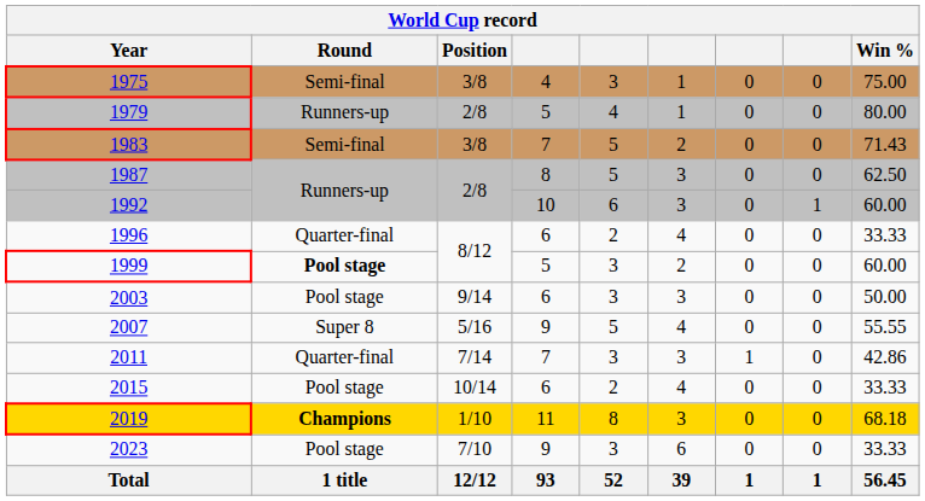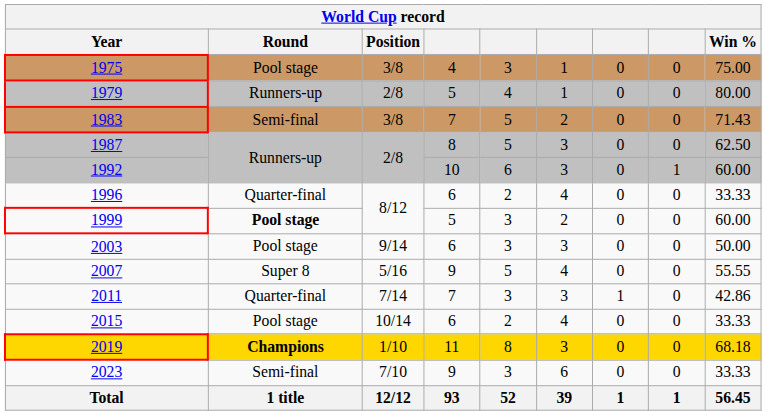1975 | Round: Semi-final -> Pool stage
2023 | Round: Pool stage -> Semi-final
